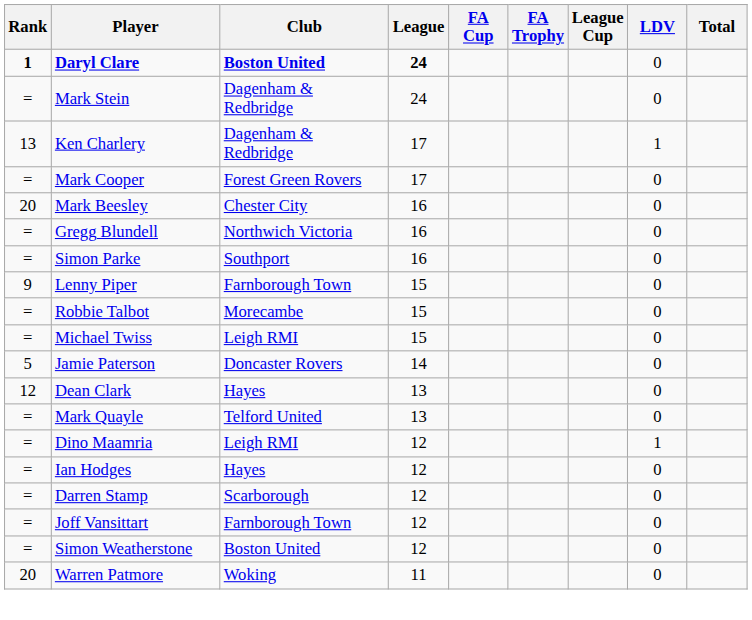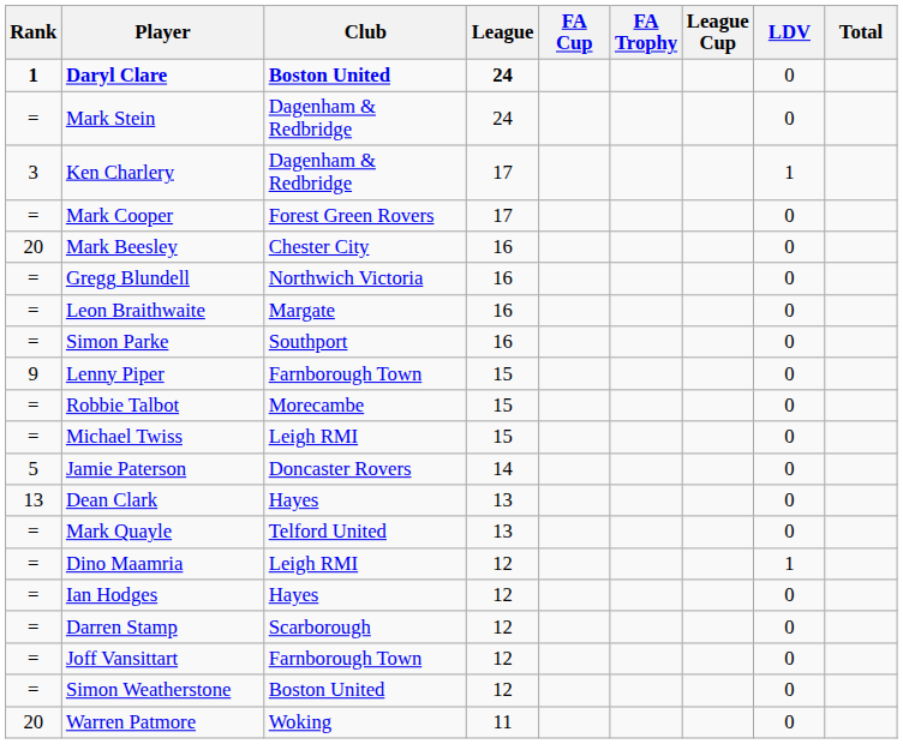Ken Charlery | Rank: 13 -> 3
+ row: = | Leon Braithwaite | Margate | 16 | 0
Dean Clark | Rank: 12 -> 13
